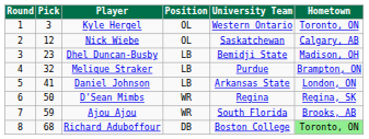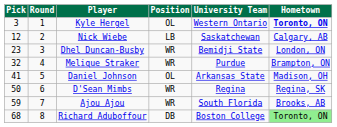columns swapped: Round <-> Pick
Kyle Hergel | Hometown: normal -> bold
Nick Wiebe | Position: OL -> LB
Dhel Duncan-Busby | Position: LB -> WR
Dhel Duncan-Busby | Hometown: Madison, OH -> London, ON
Melique Straker | Position: LB -> WR
Daniel Johnson | Position: LB -> OL
Daniel Johnson | Hometown: London, ON -> Madison, OH
